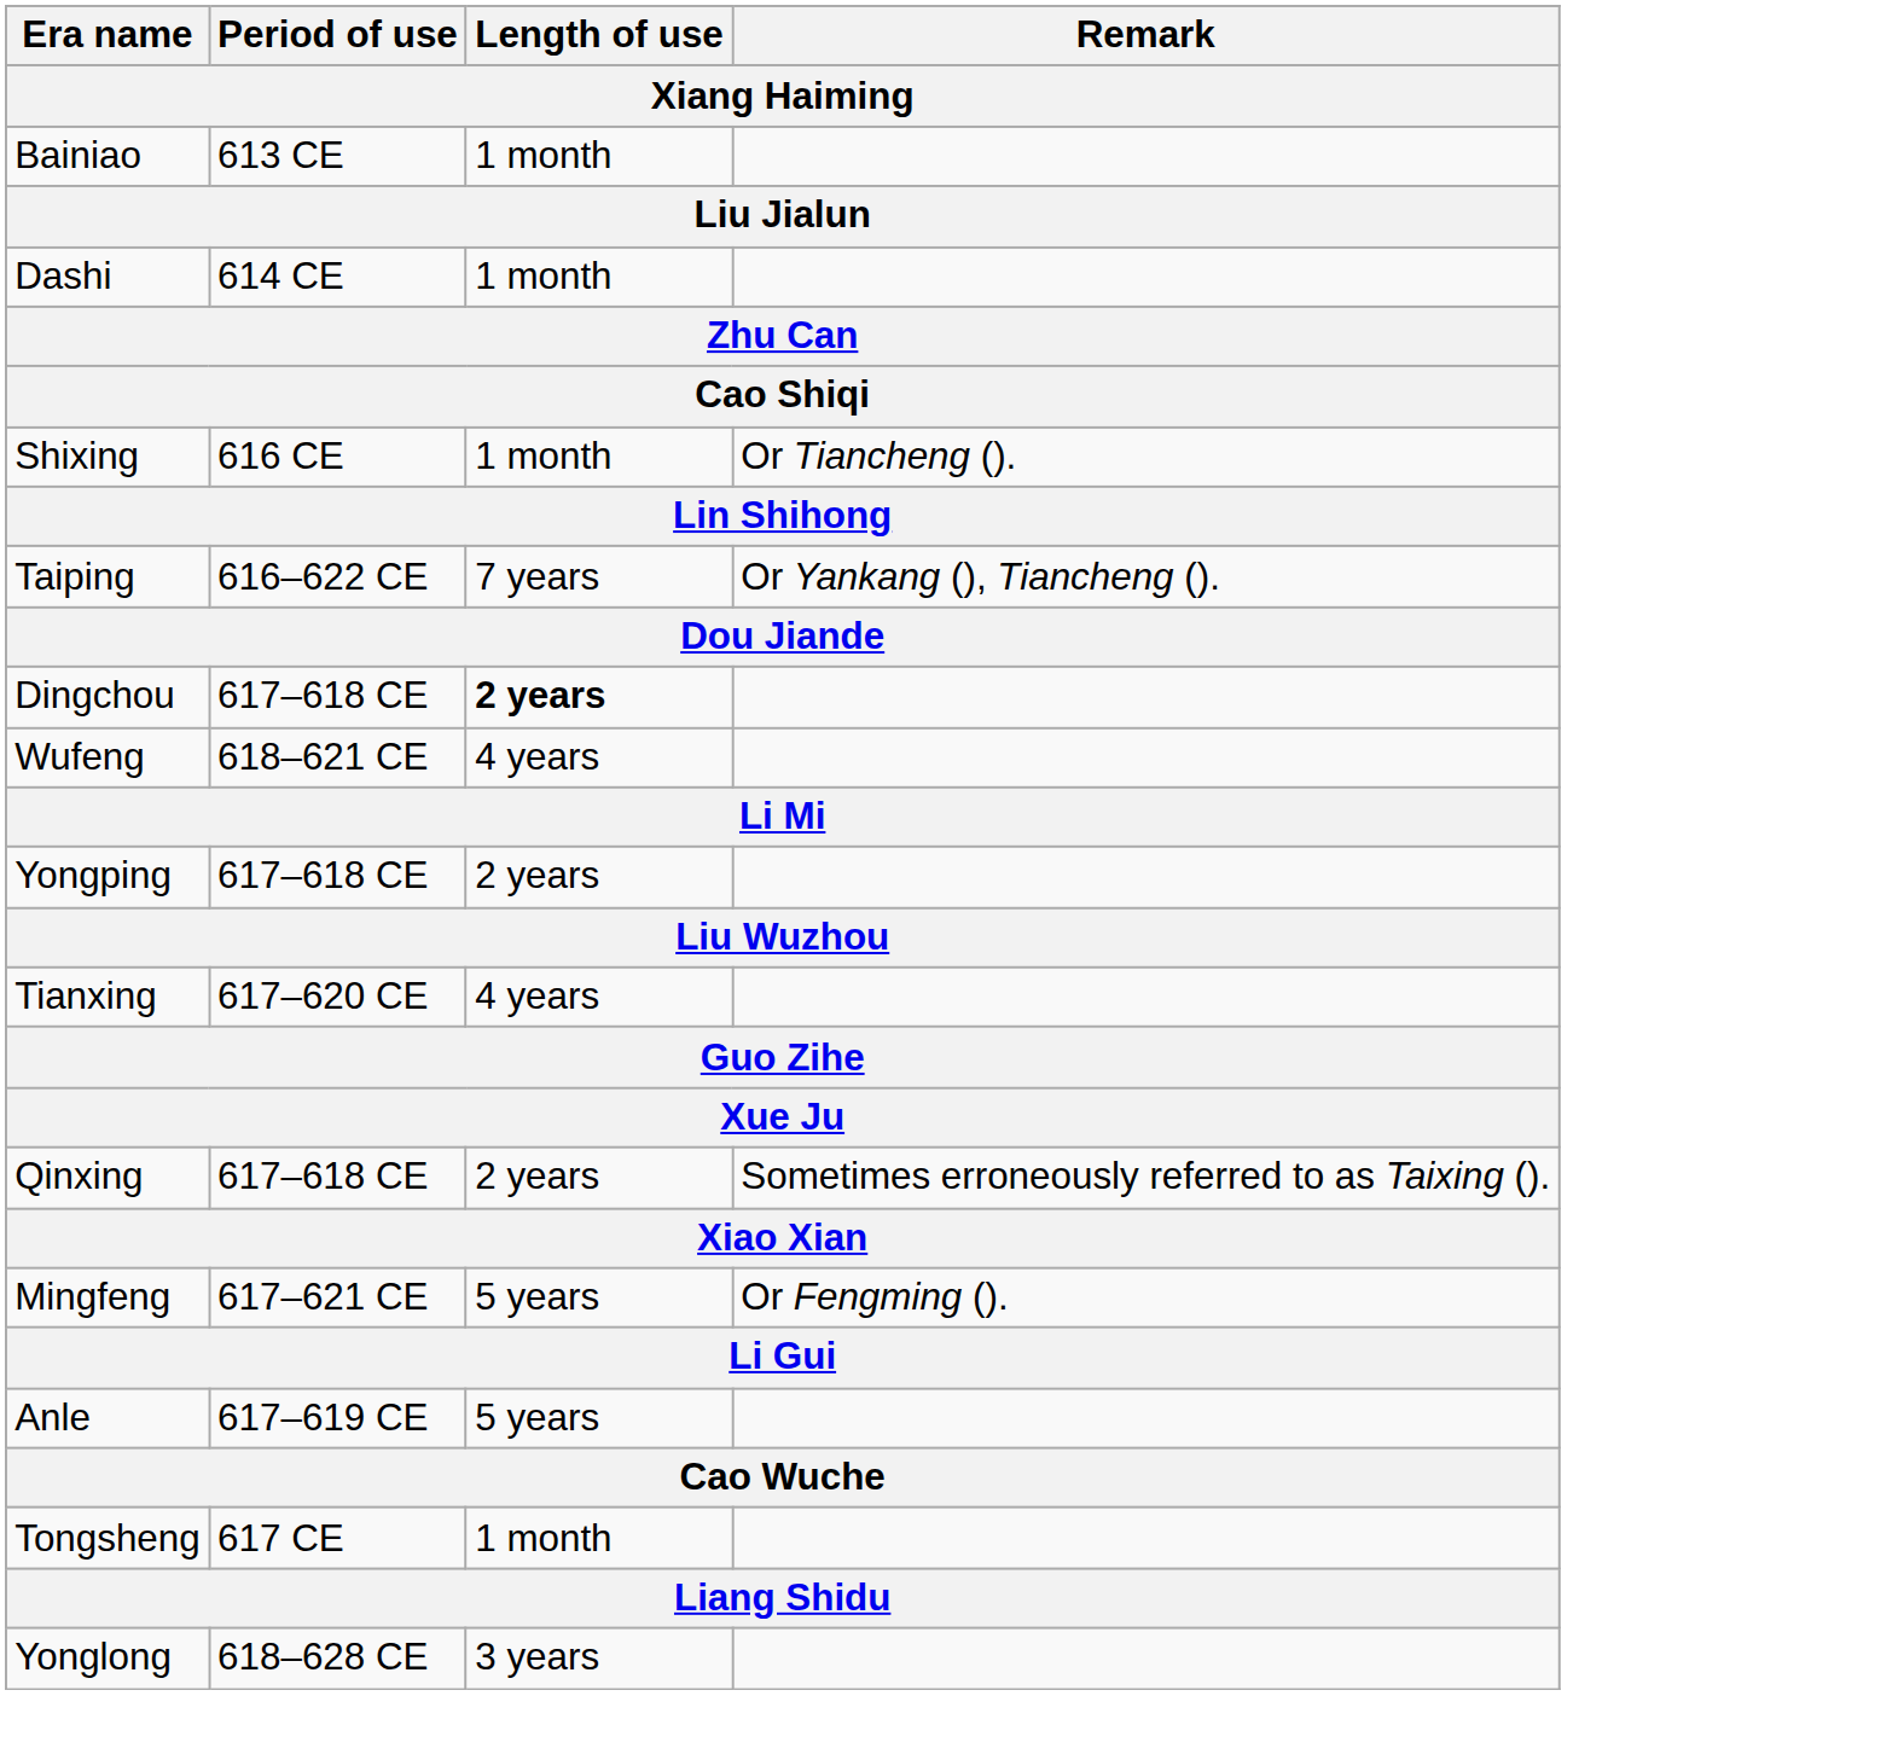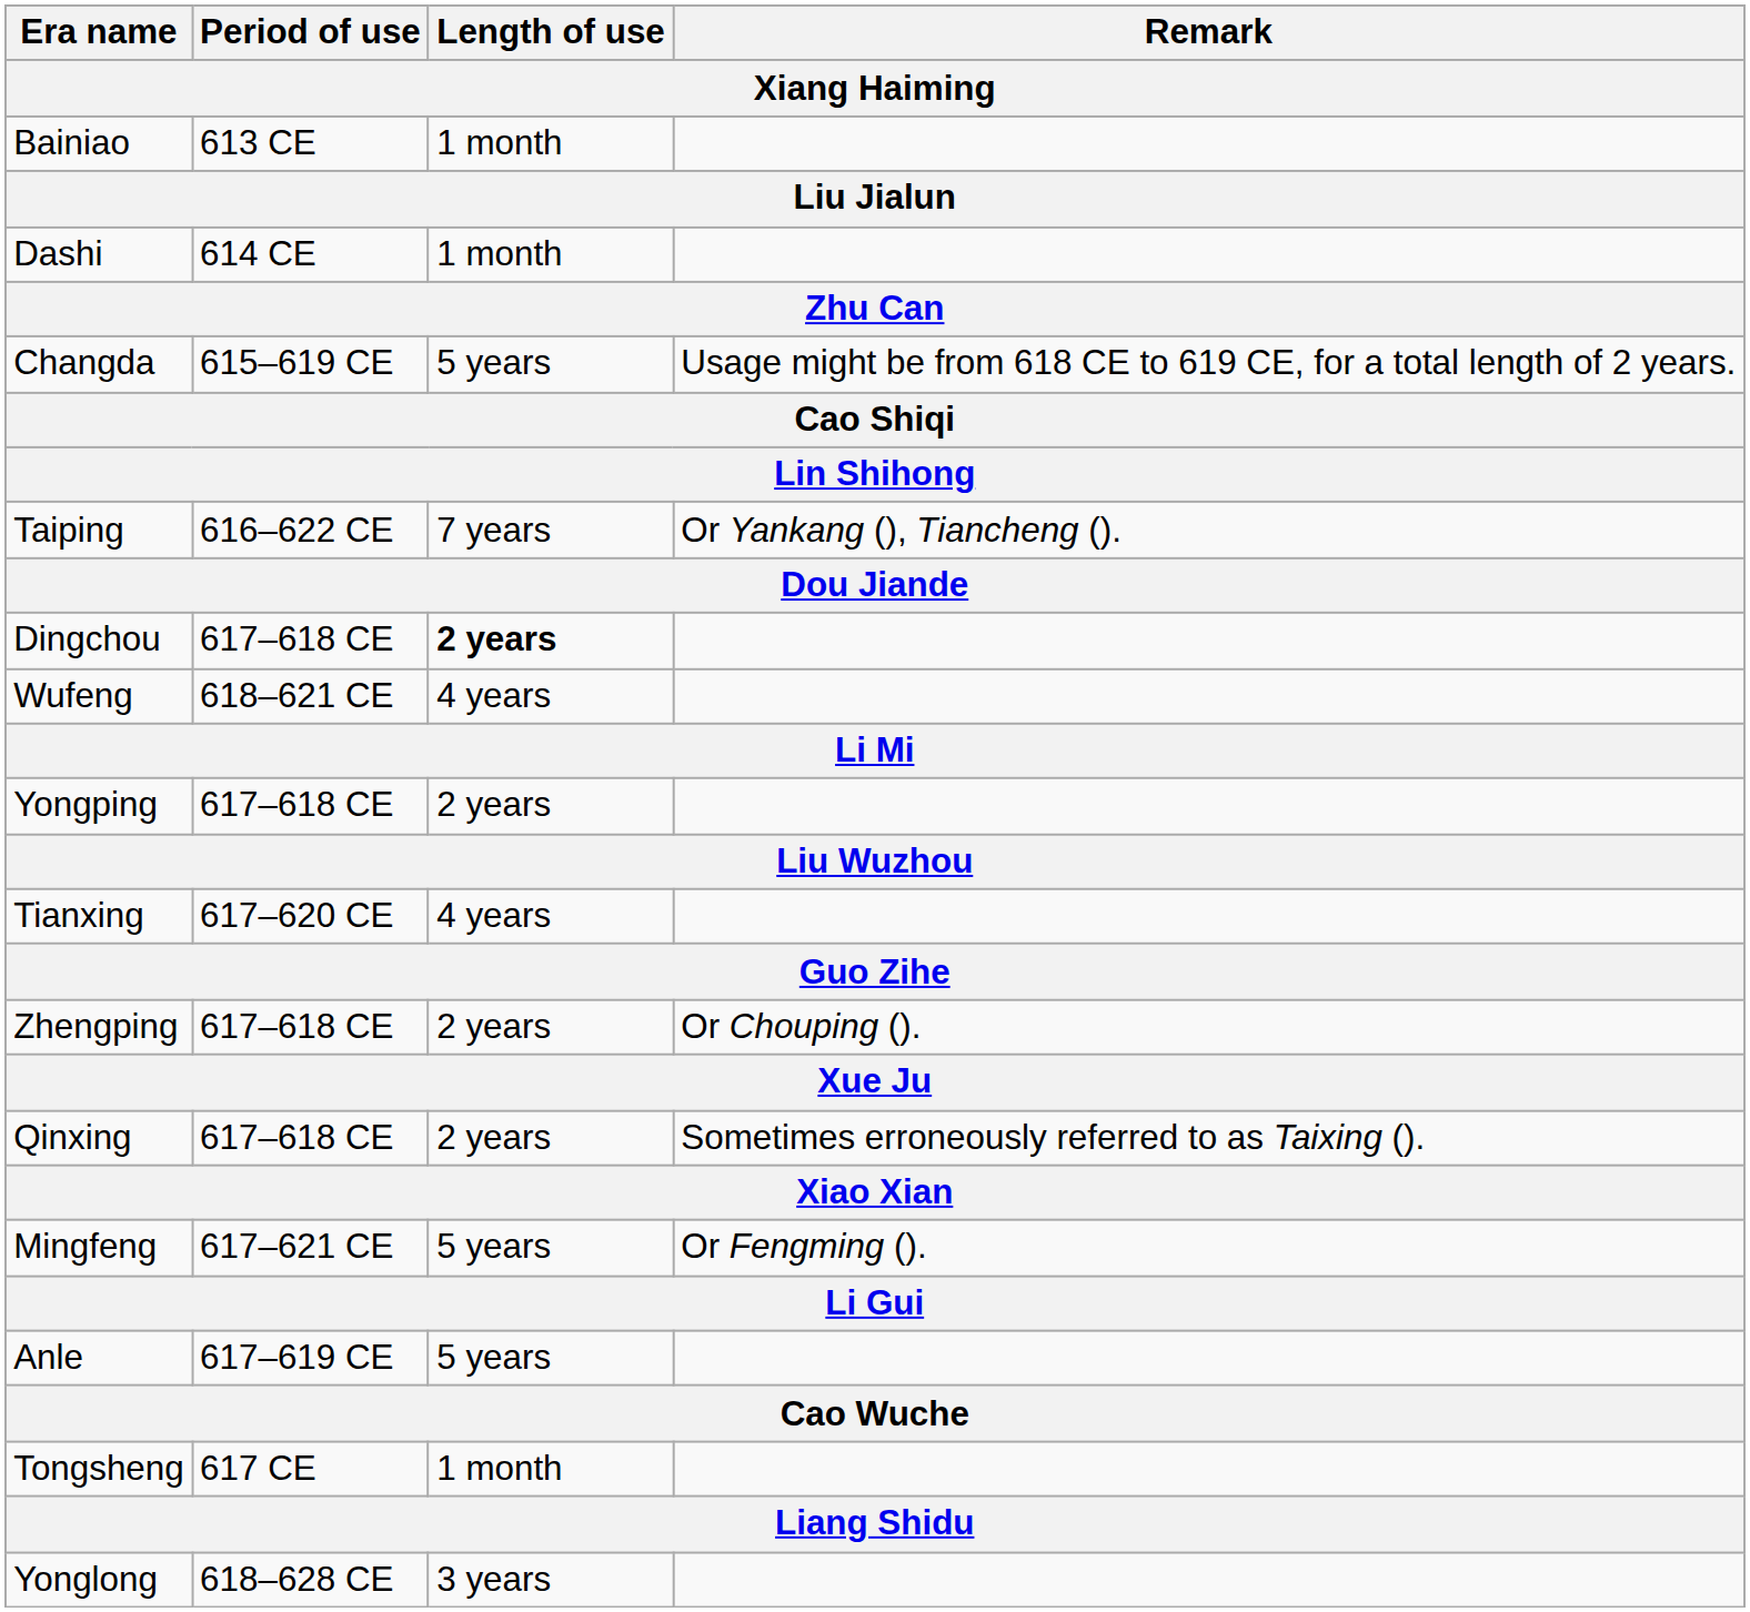+ row: Changda | 615–619 CE | 5 years | Usage might be from 618 CE to 619 CE, for a total length of 2 years.
- row: Shixing | 616 CE | 1 month | Or Tiancheng ().
+ row: Zhengping | 617–618 CE | 2 years | Or Chouping ().
